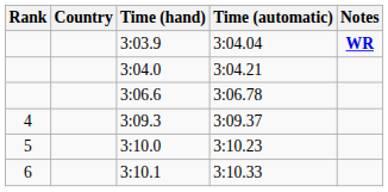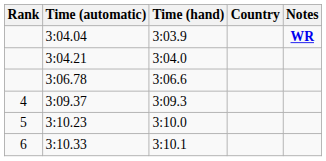columns swapped: Country <-> Time (automatic)
